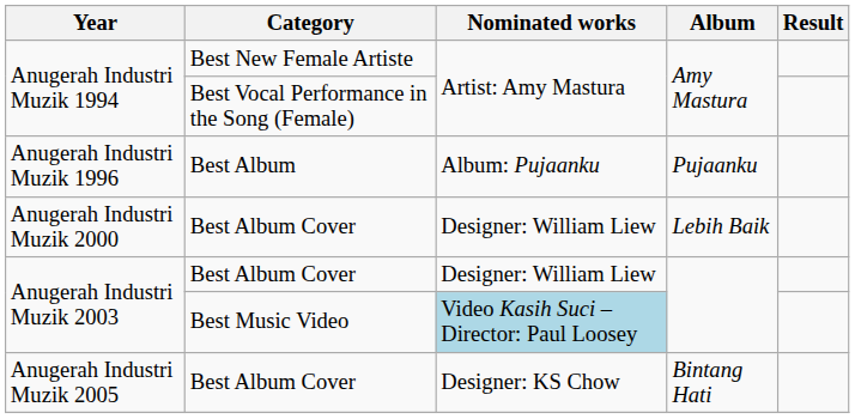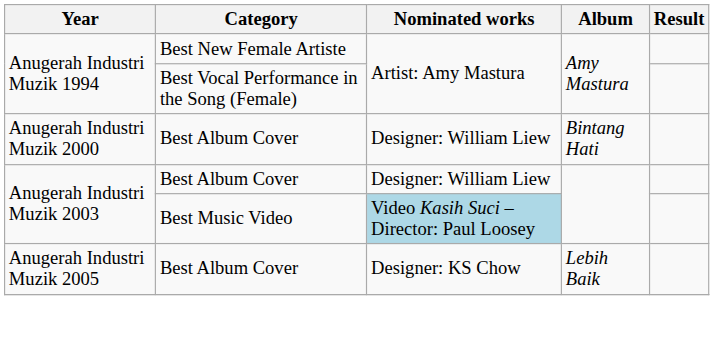- row: Anugerah Industri Muzik 1996 | Best Album | Album: Pujaanku | Pujaanku
Anugerah Industri Muzik 2000 | Album: Lebih Baik -> Bintang Hati
Anugerah Industri Muzik 2005 | Album: Bintang Hati -> Lebih Baik
